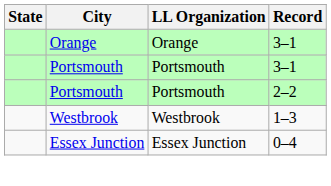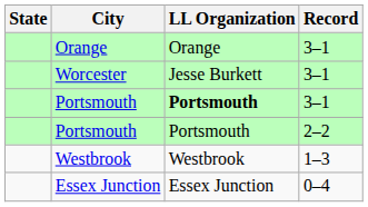+ row: Worcester | Jesse Burkett | 3–1
Portsmouth / 3–1 | LL Organization: normal -> bold
